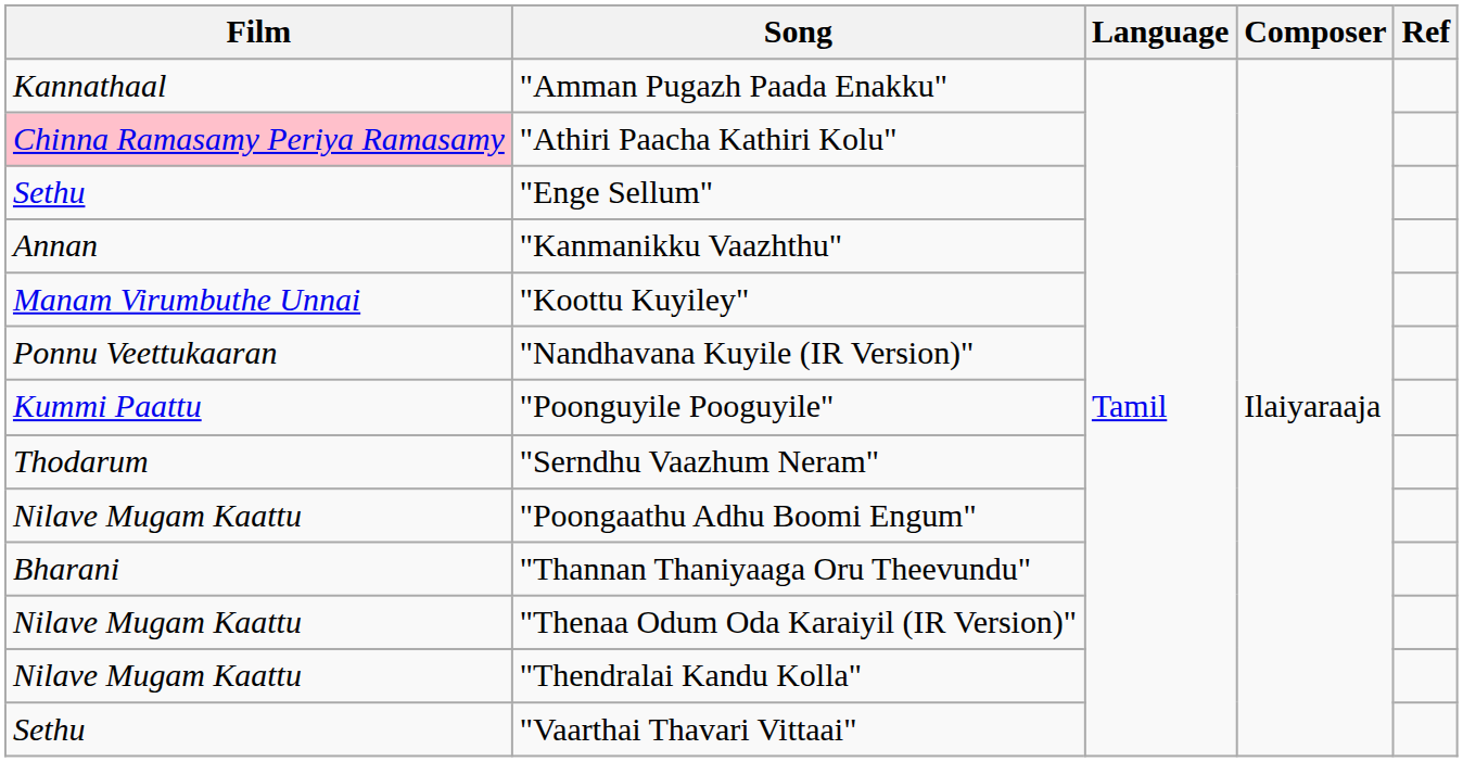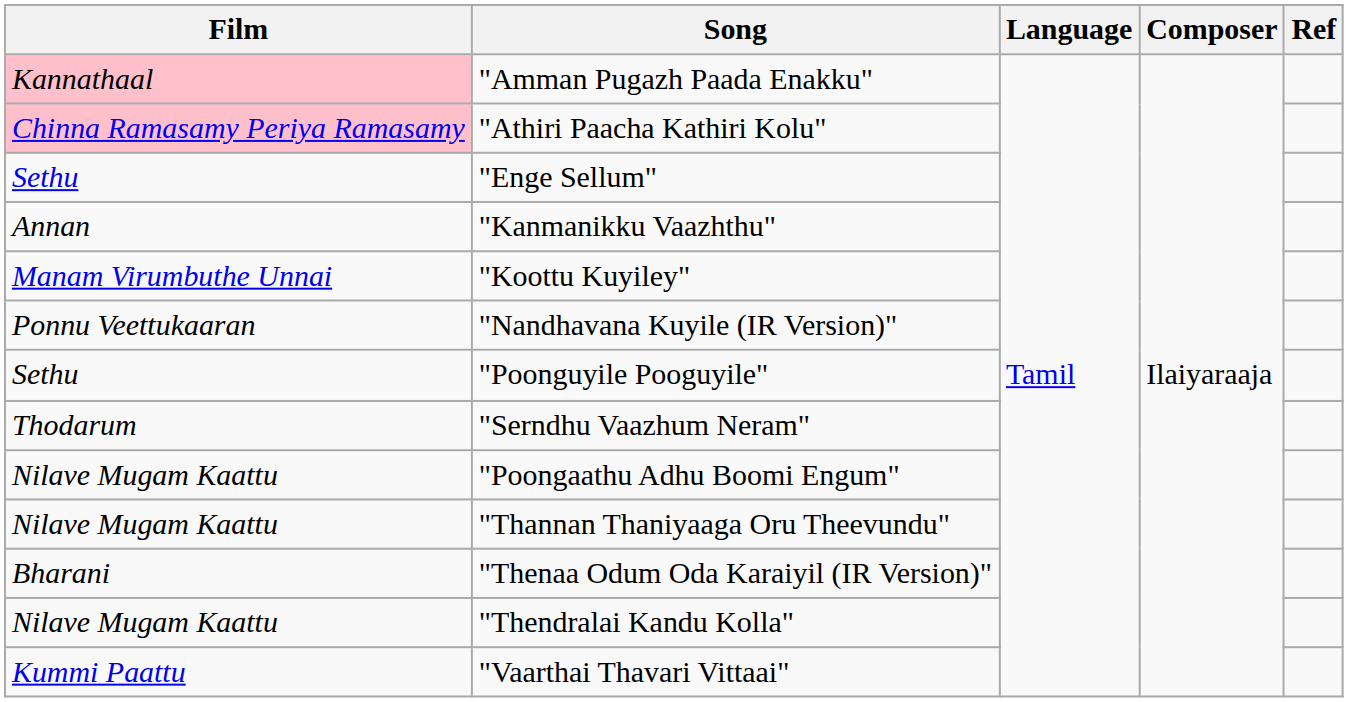"Amman Pugazh Paada Enakku" | Film: no background -> pink background
"Poonguyile Pooguyile" | Film: Kummi Paattu -> Sethu
"Thannan Thaniyaaga Oru Theevundu" | Film: Bharani -> Nilave Mugam Kaattu
"Thenaa Odum Oda Karaiyil (IR Version)" | Film: Nilave Mugam Kaattu -> Bharani
"Vaarthai Thavari Vittaai" | Film: Sethu -> Kummi Paattu
